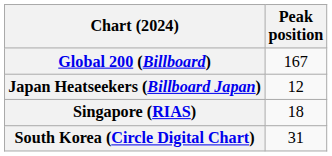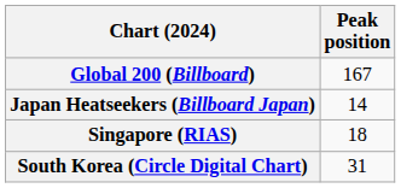Japan Heatseekers (Billboard Japan) | Peak position: 12 -> 14
